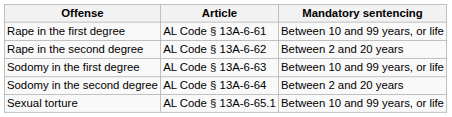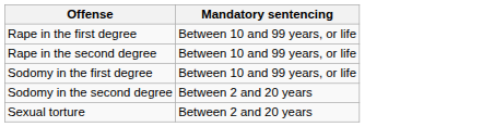- column: Article | AL Code § 13A-6-61 | AL Code § 13A-6-62 | AL Code § 13A-6-63 | AL Code § 13A-6-64 | AL Code § 13A-6-65.1
Rape in the second degree | Mandatory sentencing: Between 2 and 20 years -> Between 10 and 99 years, or life
Sexual torture | Mandatory sentencing: Between 10 and 99 years, or life -> Between 2 and 20 years
